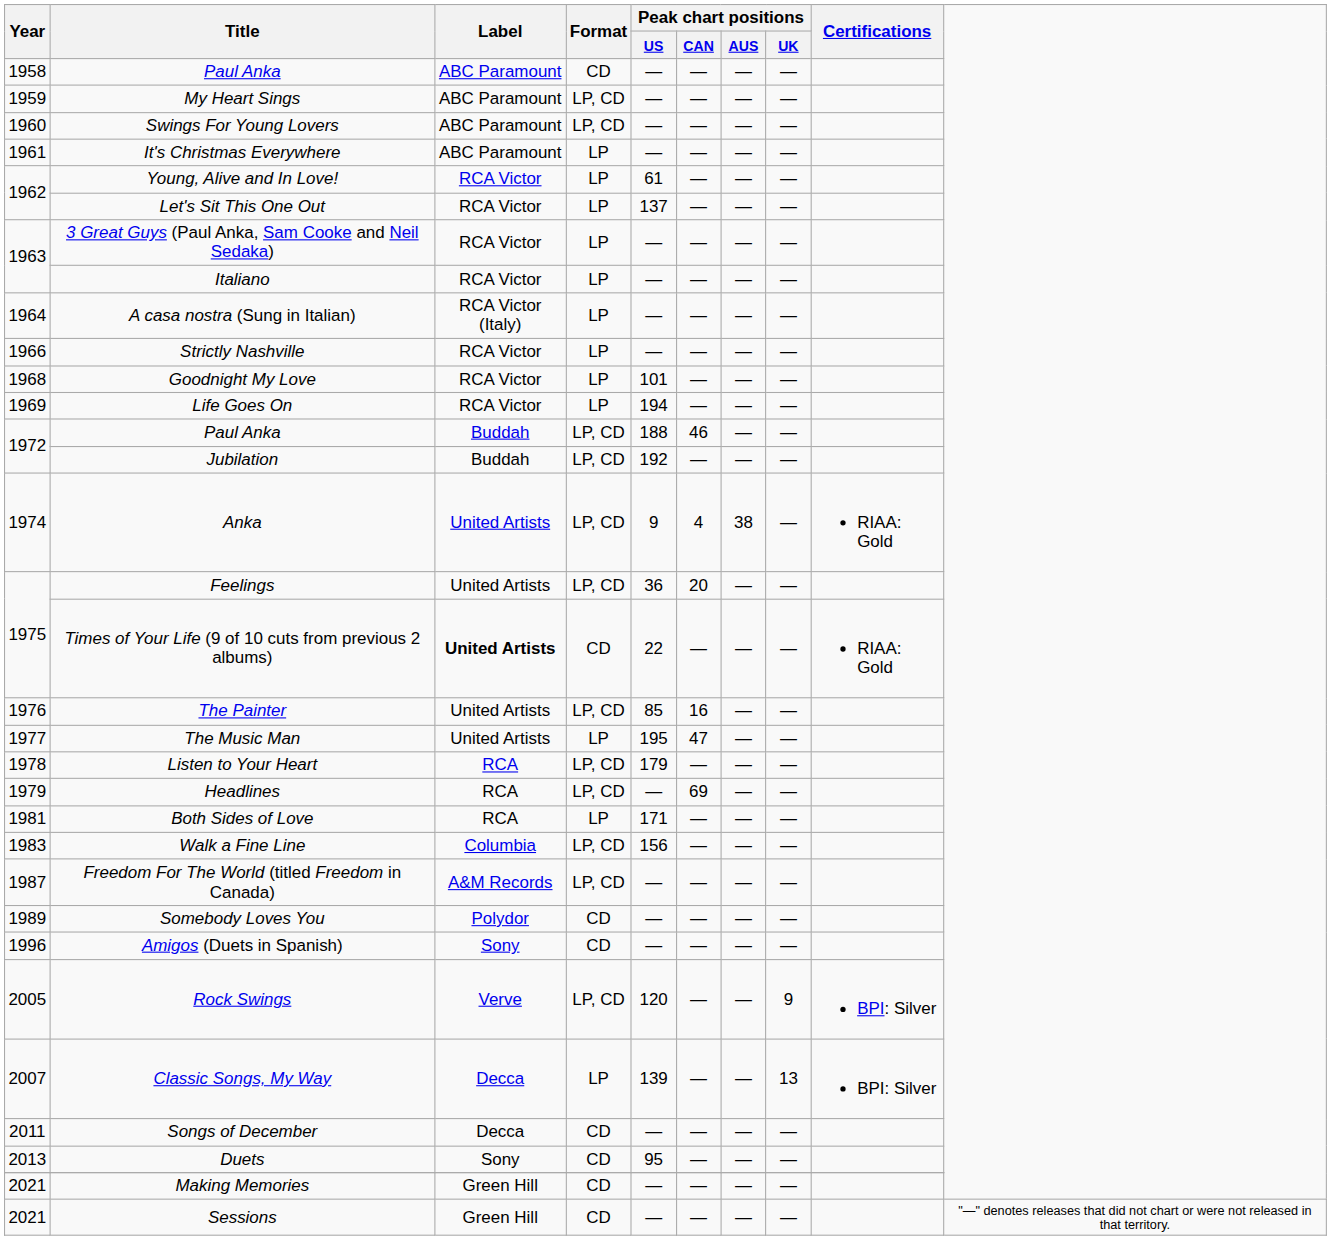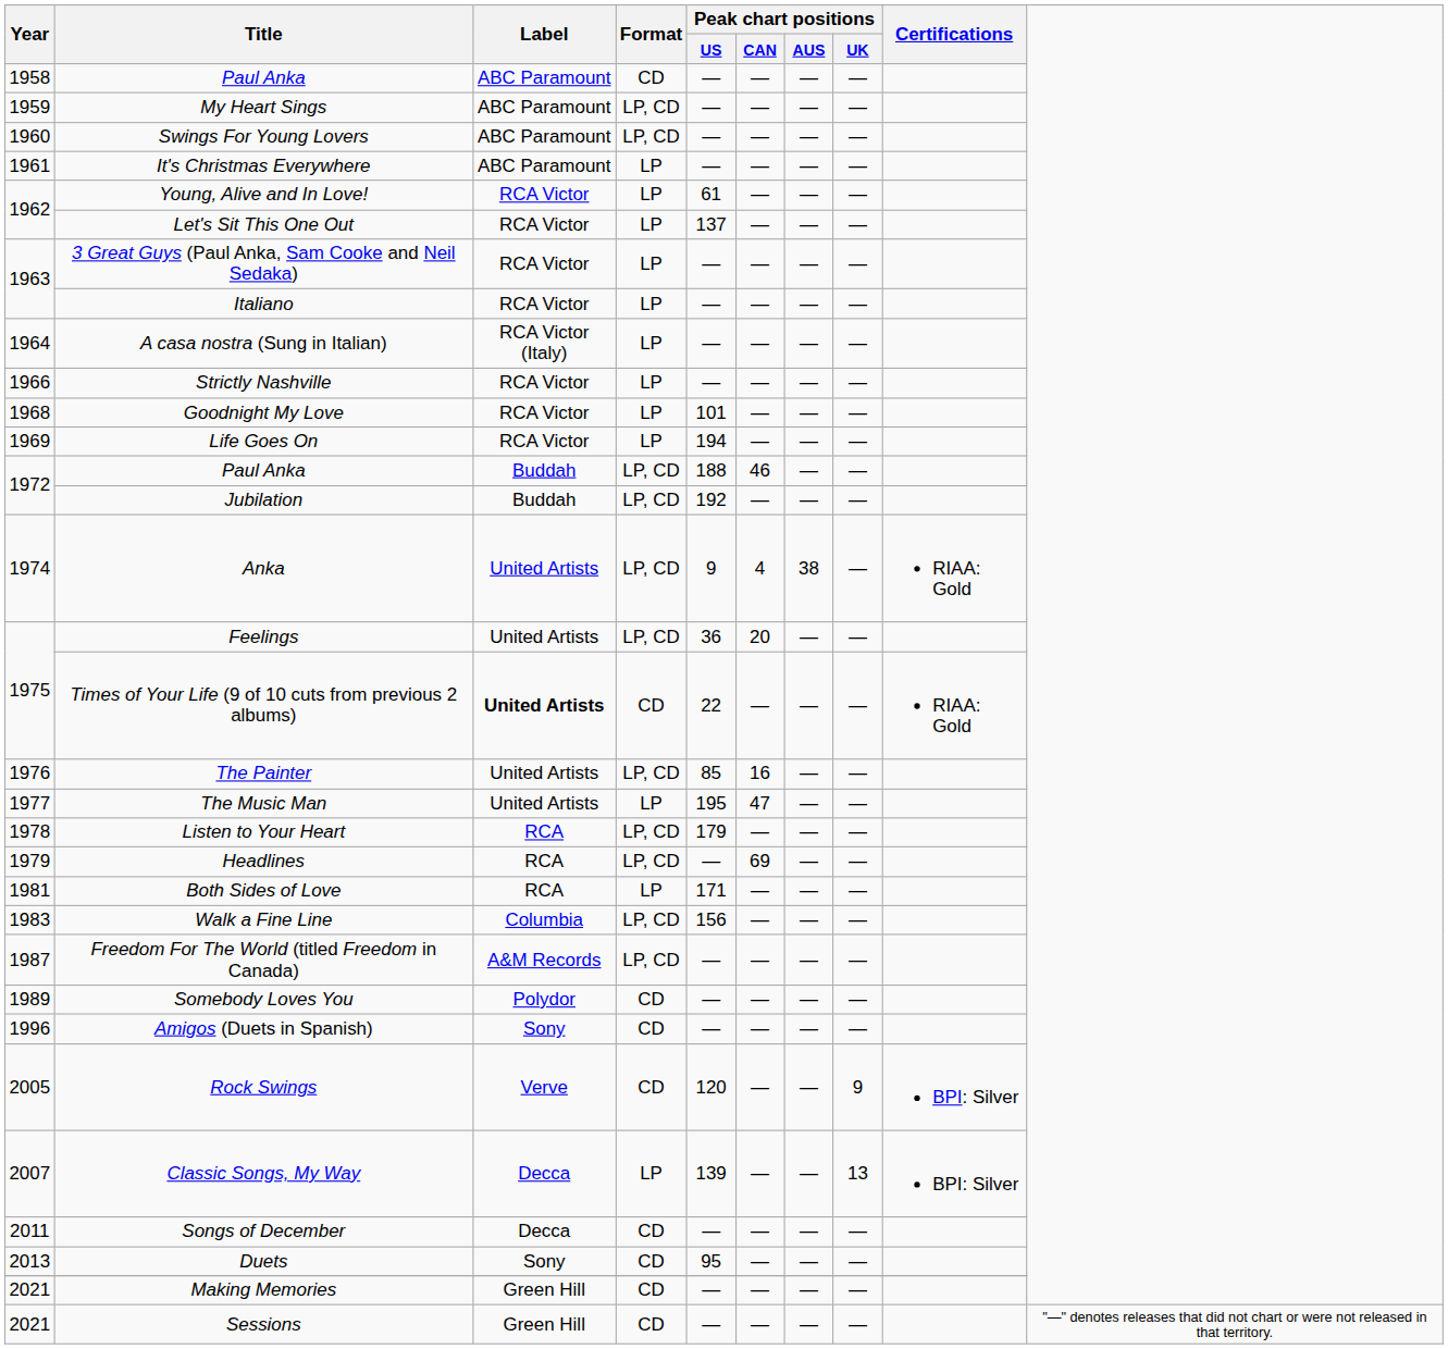Rock Swings | Format: LP, CD -> CD
